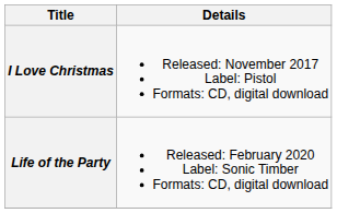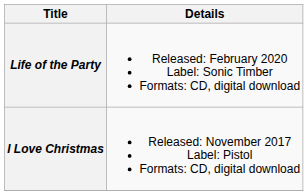rows swapped: I Love Christmas <-> Life of the Party
